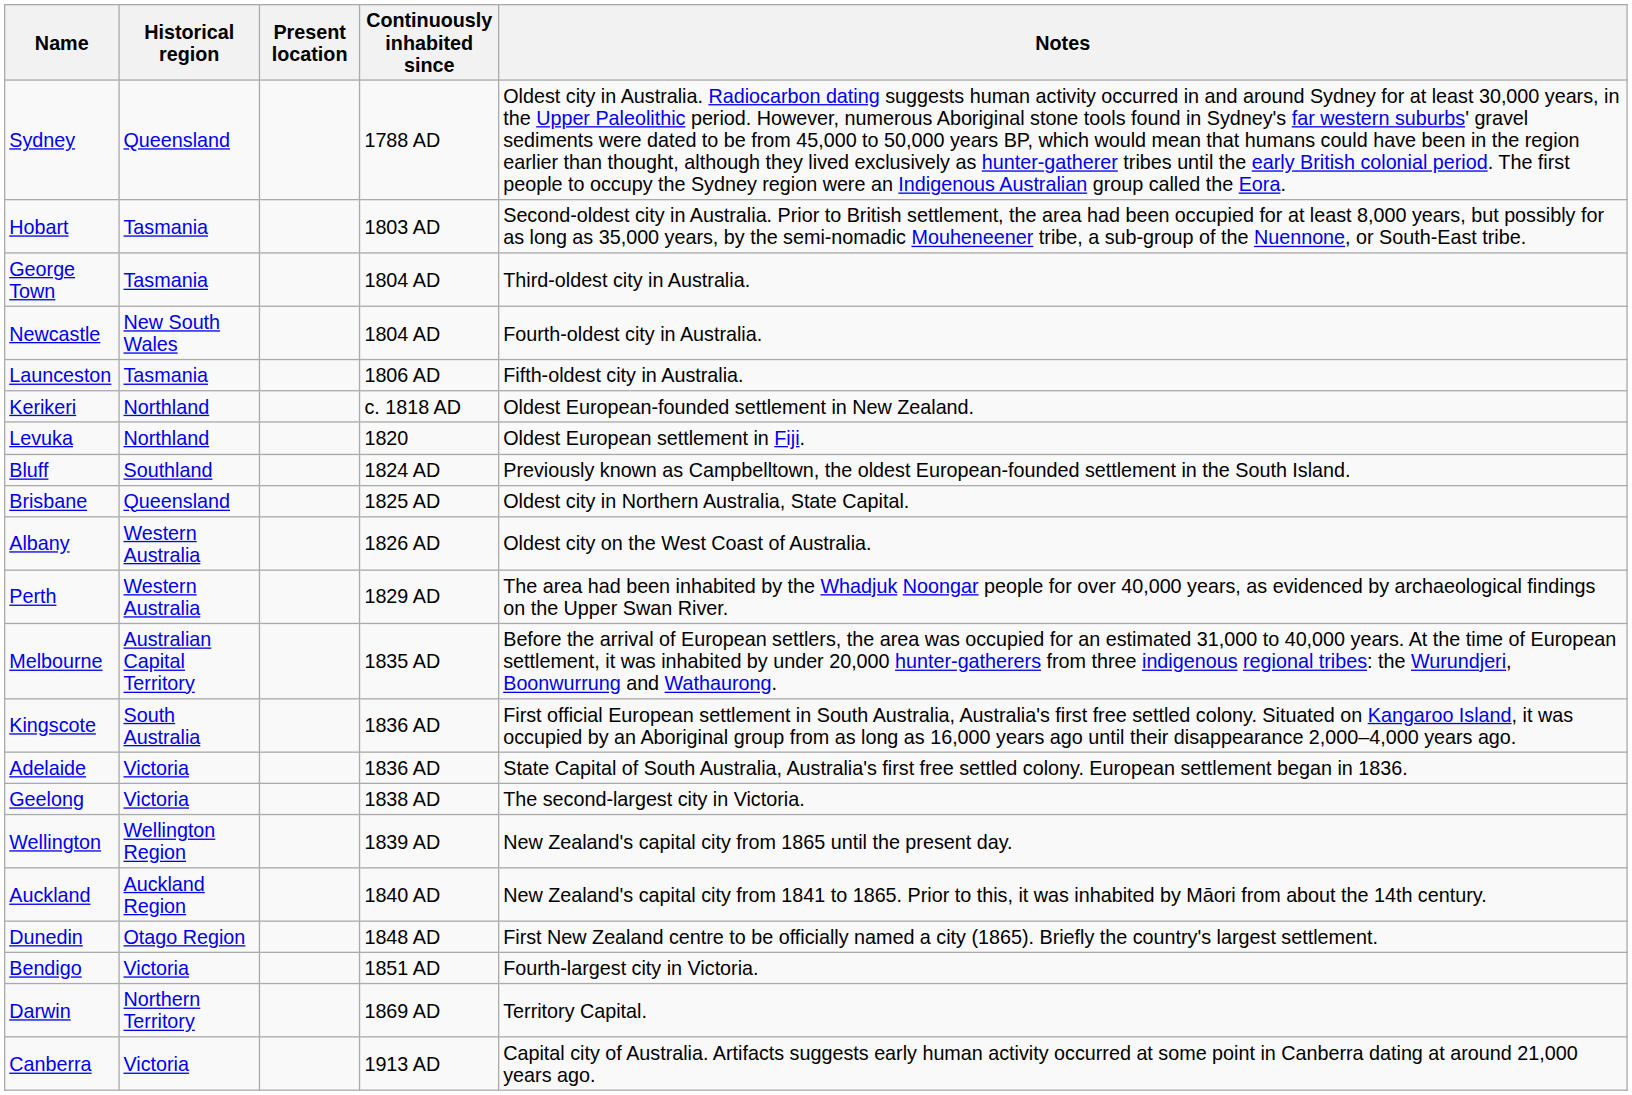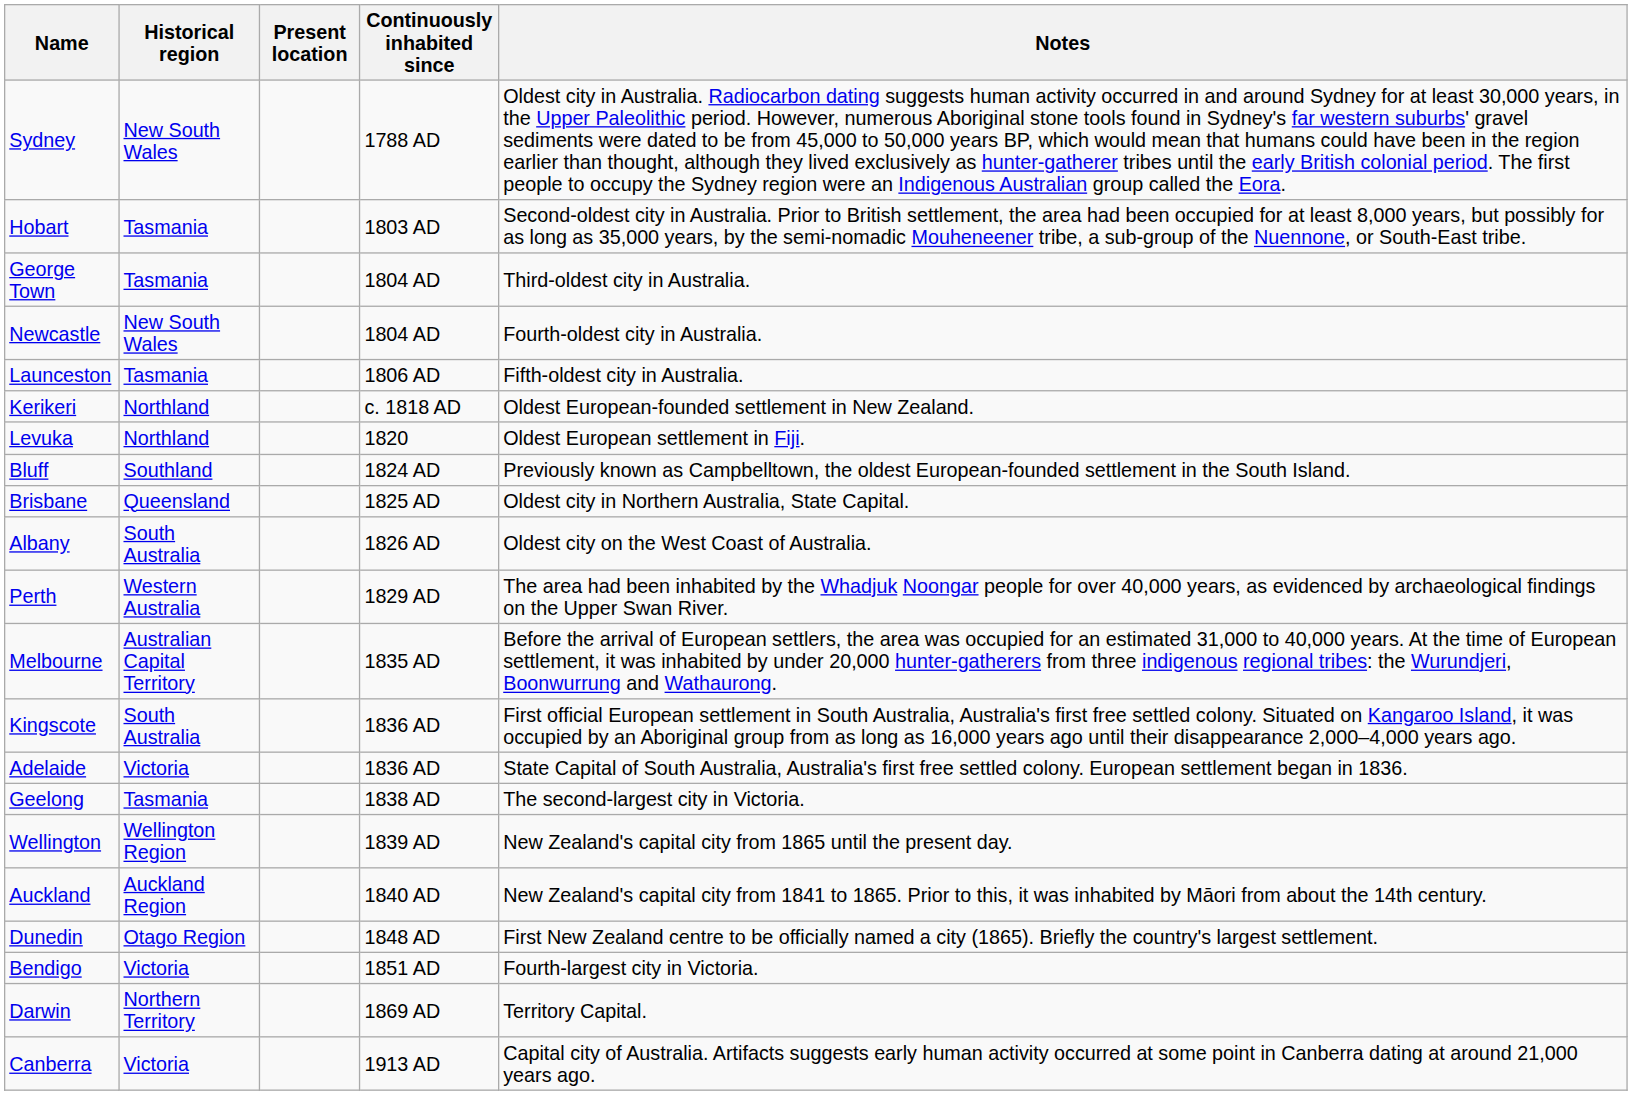Sydney | Historical region: Queensland -> New South Wales
Albany | Historical region: Western Australia -> South Australia
Geelong | Historical region: Victoria -> Tasmania
